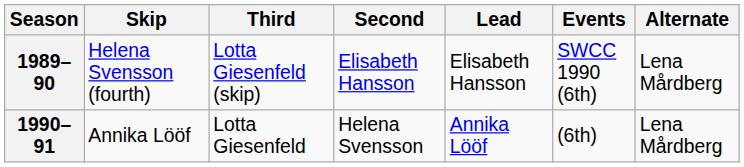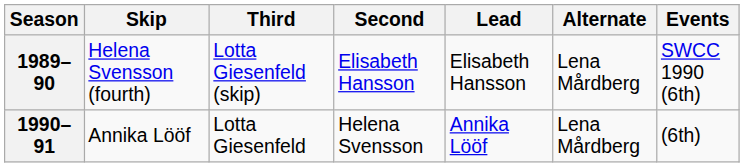columns swapped: Alternate <-> Events
